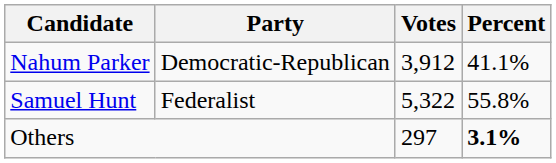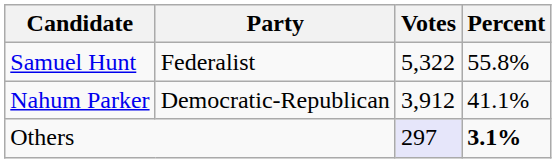rows swapped: Samuel Hunt <-> Nahum Parker
Others | Votes: no background -> lavender background
